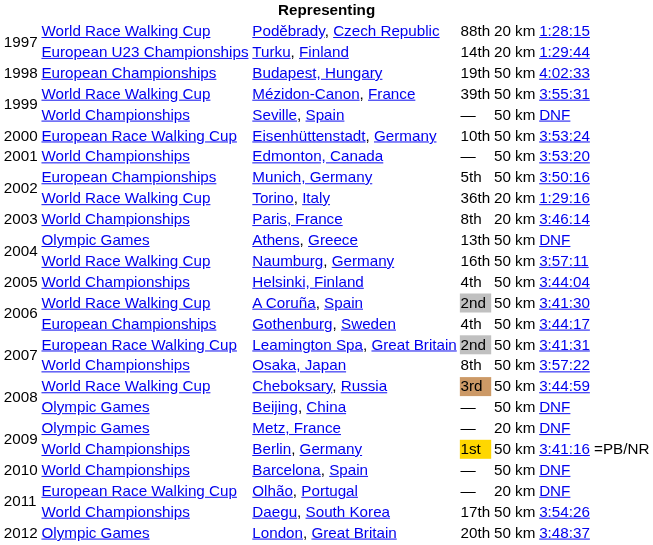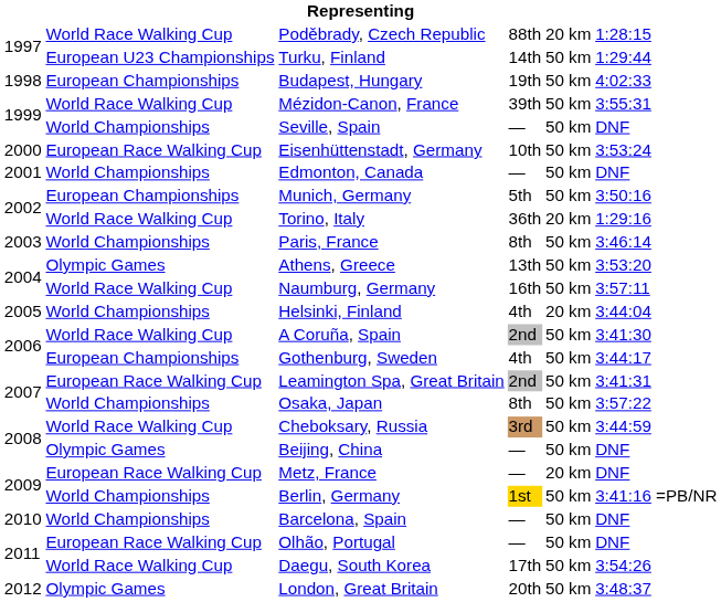Turku, Finland | column 5: 20 km -> 50 km
Edmonton, Canada | column 6: 3:53:20 -> DNF
Paris, France | column 5: 20 km -> 50 km
Athens, Greece | column 6: DNF -> 3:53:20
Helsinki, Finland | column 5: 50 km -> 20 km
Metz, France | column 2: Olympic Games -> European Race Walking Cup
Olhão, Portugal | column 5: 20 km -> 50 km
Daegu, South Korea | column 2: World Championships -> World Race Walking Cup
